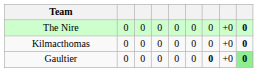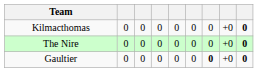rows swapped: The Nire <-> Kilmacthomas
Gaultier | column 9: lightgreen background -> no background
